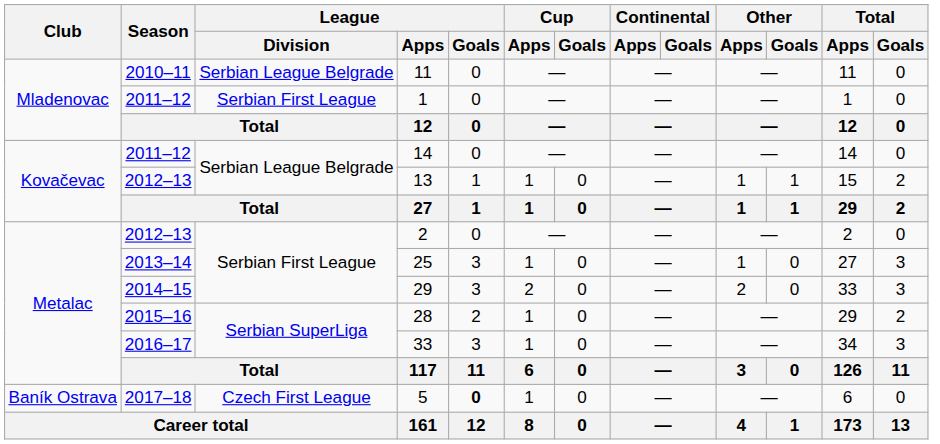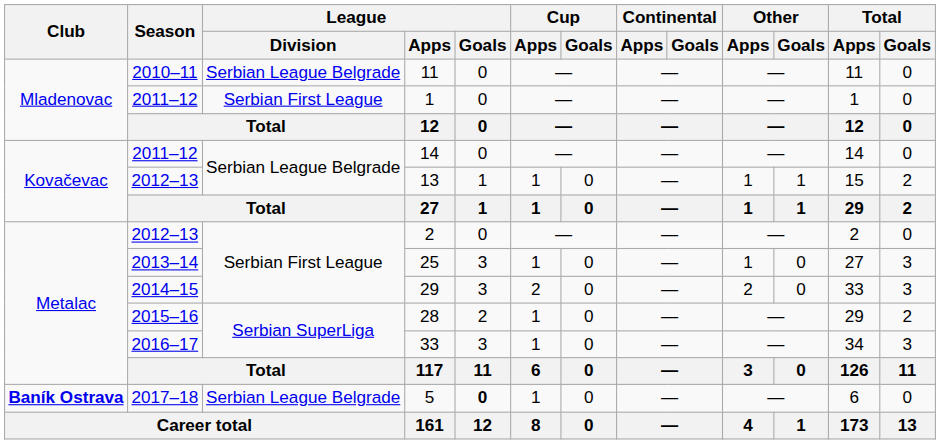5 | Club: normal -> bold
5 | League / Division: Czech First League -> Serbian League Belgrade
